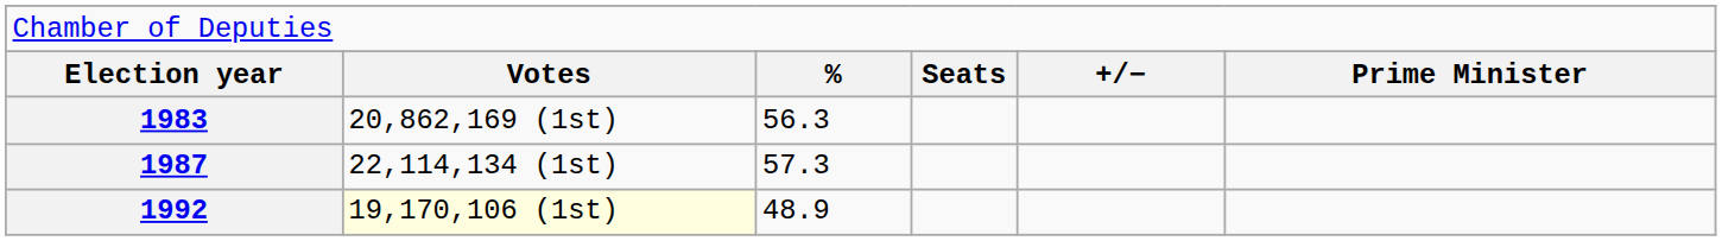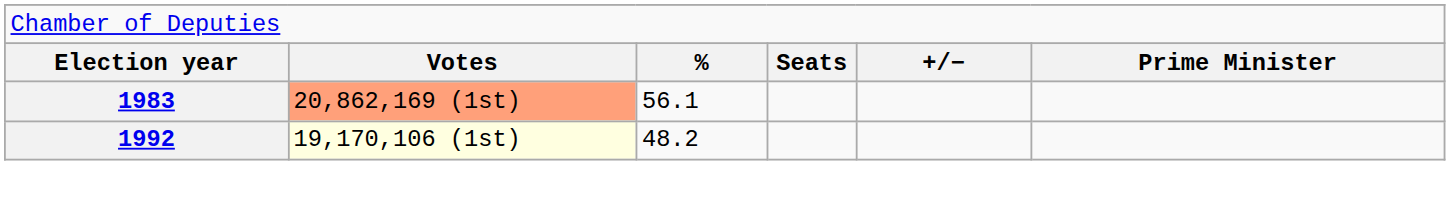1983 | column 2: no background -> lightsalmon background
1983 | column 3: 56.3 -> 56.1
- row: 1987 | 22,114,134 (1st) | 57.3
1992 | column 3: 48.9 -> 48.2
